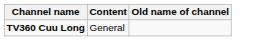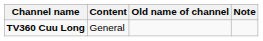+ column: Note
